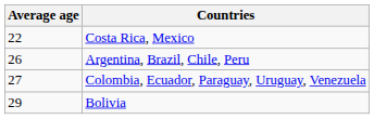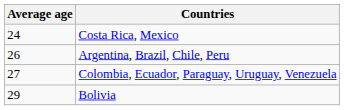Costa Rica, Mexico | Average age: 22 -> 24
